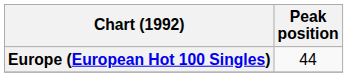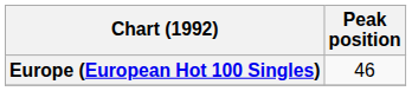Europe (European Hot 100 Singles) | Peak position: 44 -> 46
